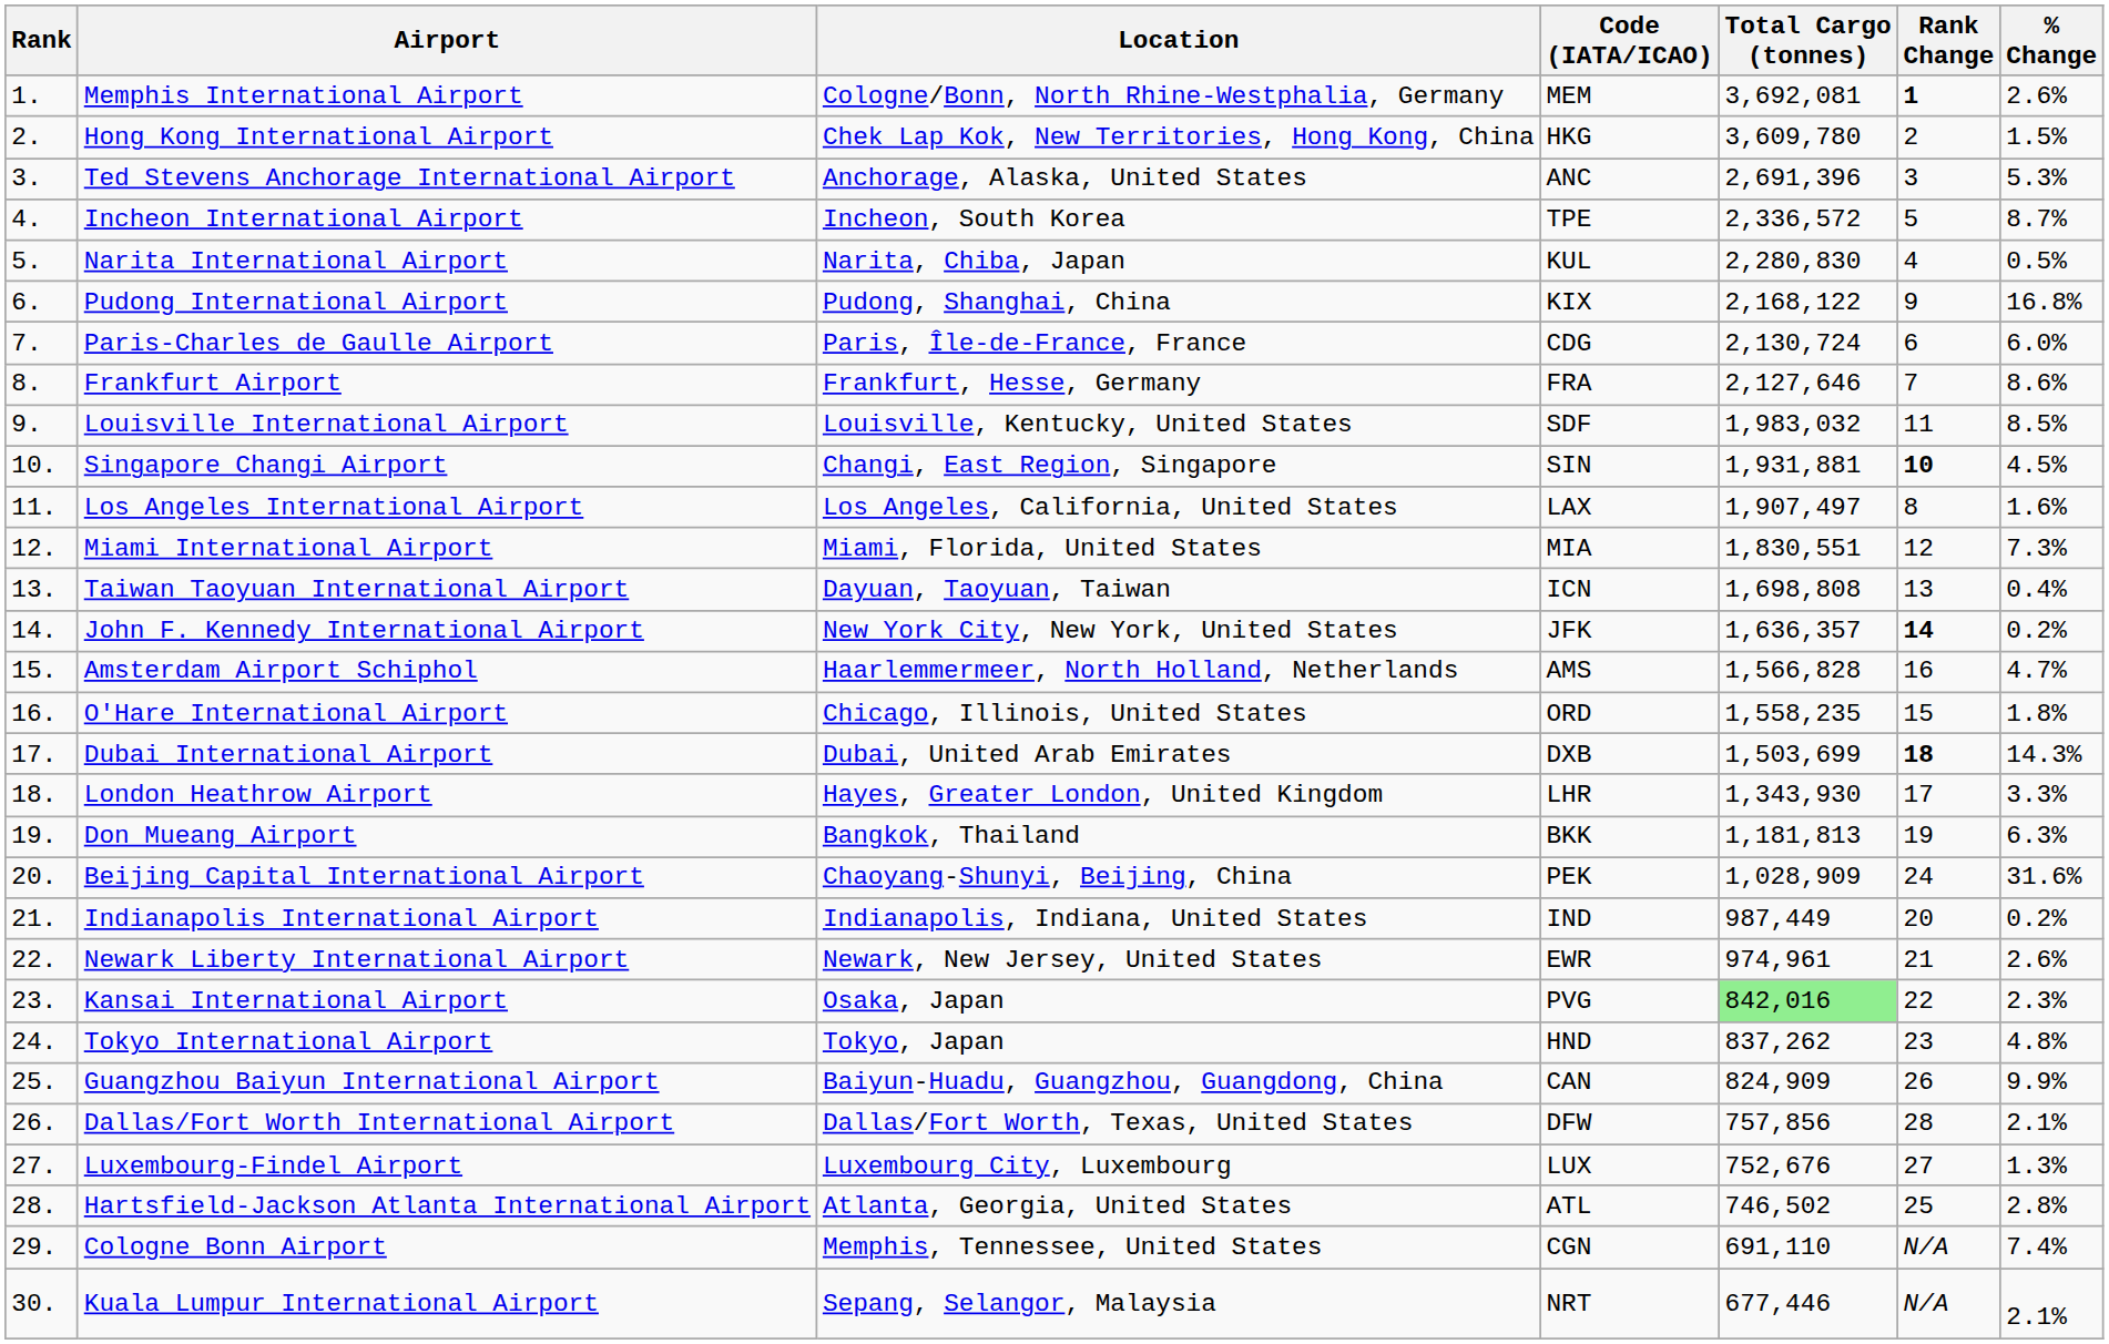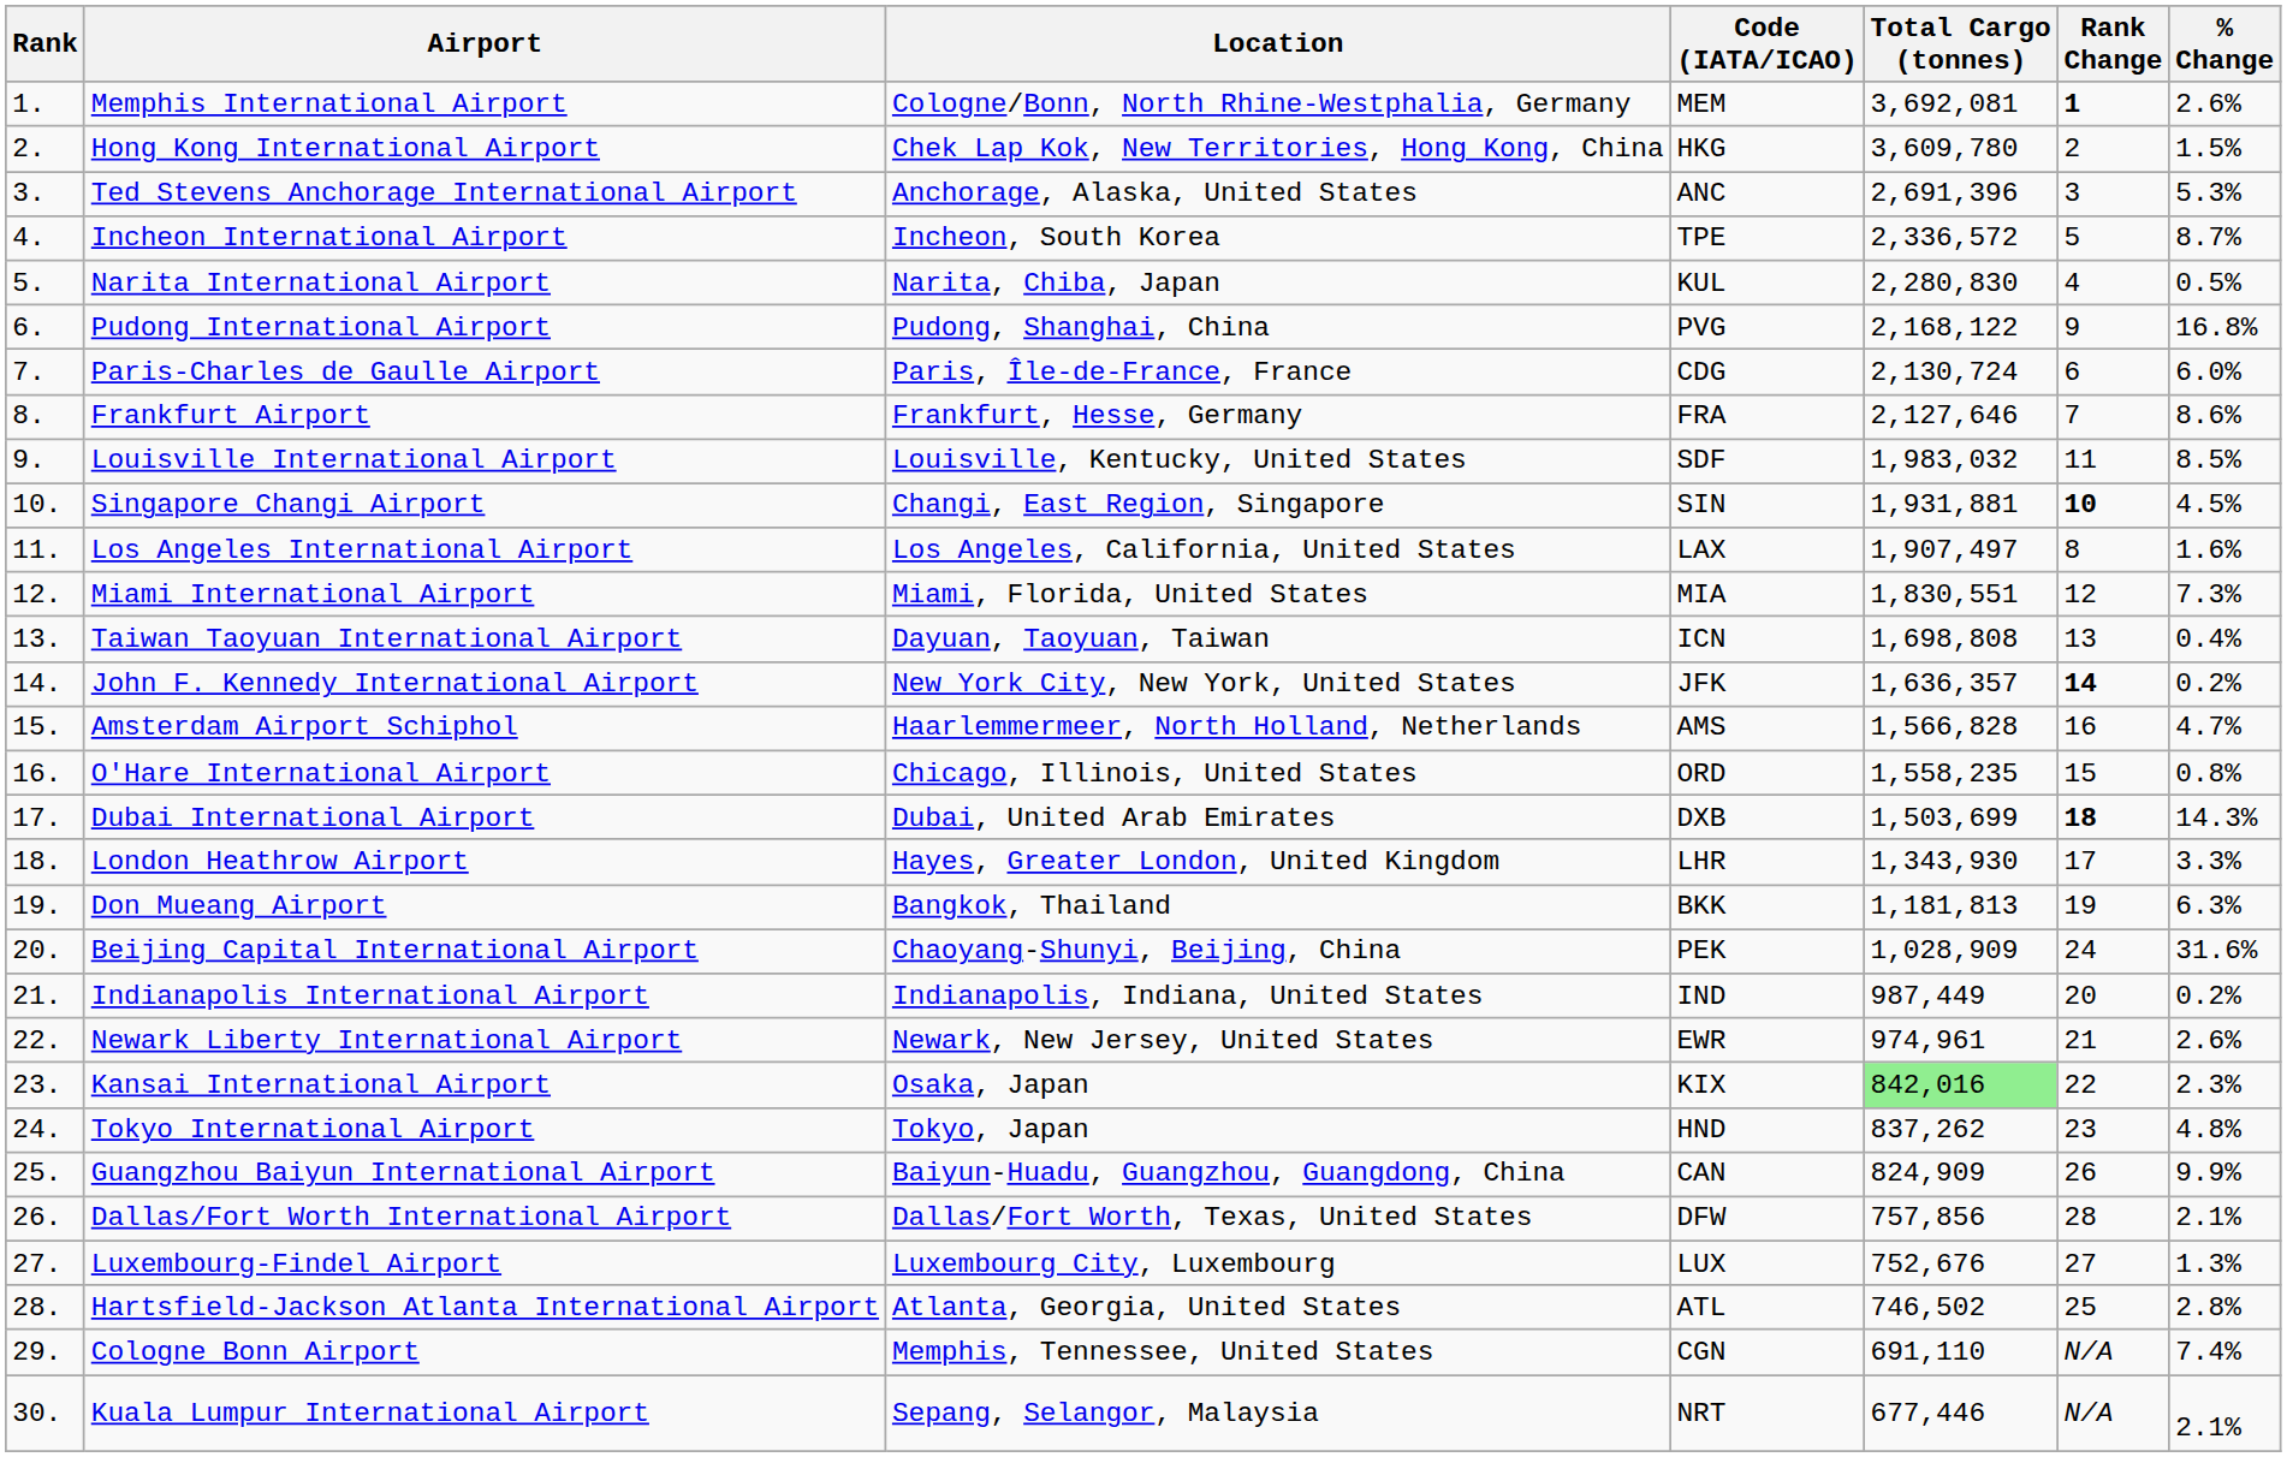Pudong International Airport | Code (IATA/ICAO): KIX -> PVG
O'Hare International Airport | % Change: 1.8% -> 0.8%
Kansai International Airport | Code (IATA/ICAO): PVG -> KIX
